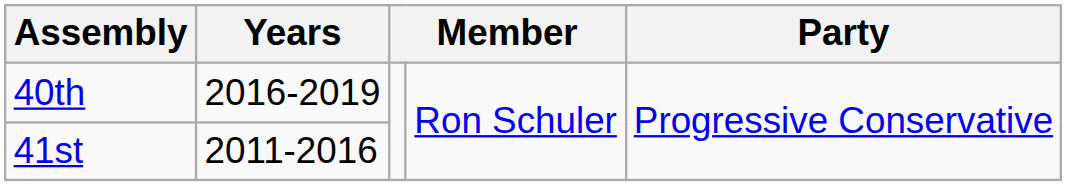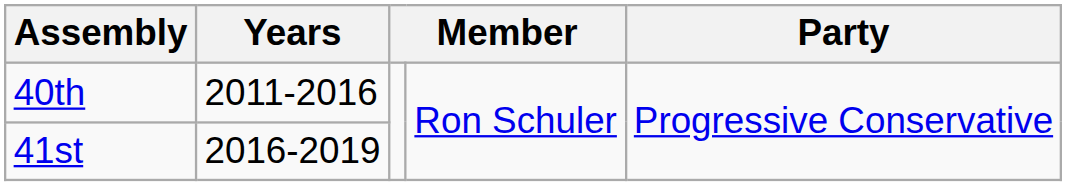40th | Years: 2016-2019 -> 2011-2016
41st | Years: 2011-2016 -> 2016-2019
